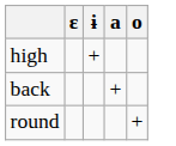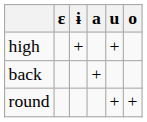+ column: u | + | +
